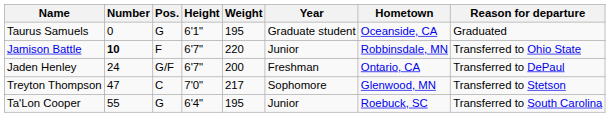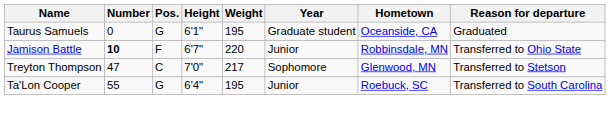- row: Jaden Henley | 24 | G/F | 6'7" | 200 | Freshman | Ontario, CA | Transferred to DePaul
